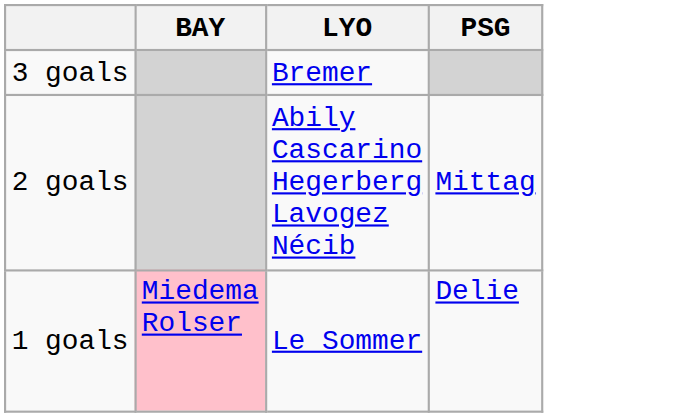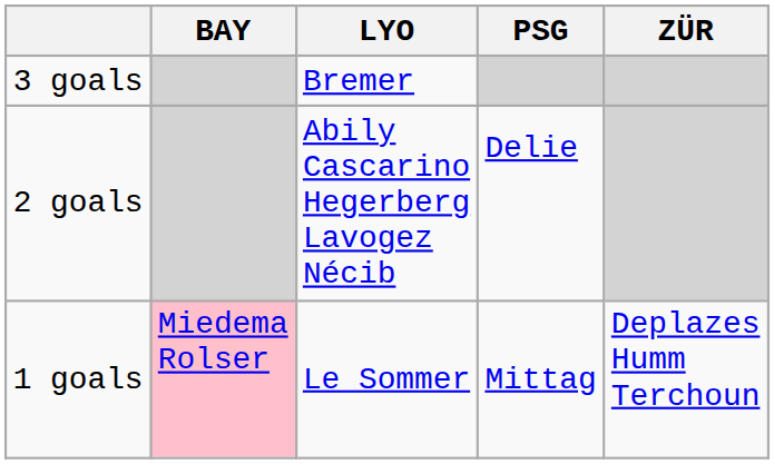+ column: ZÜR | Deplazes Humm Terchoun
2 goals | PSG: Mittag -> Delie
1 goals | PSG: Delie -> Mittag
